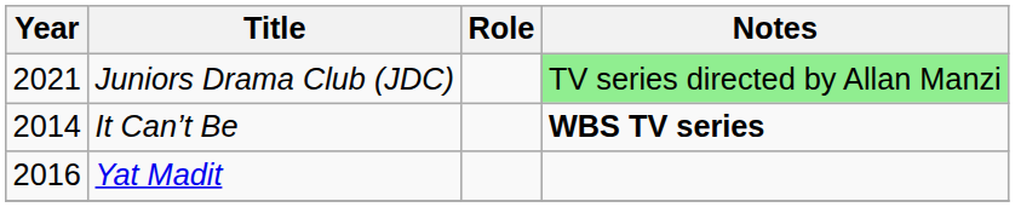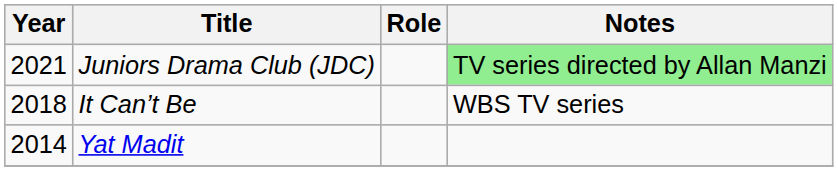It Can’t Be | Year: 2014 -> 2018
It Can’t Be | Notes: bold -> normal
Yat Madit | Year: 2016 -> 2014
